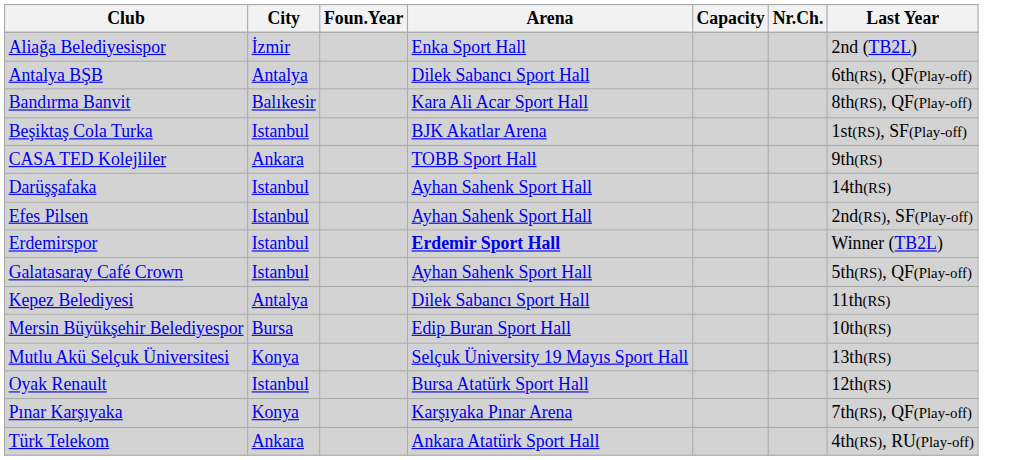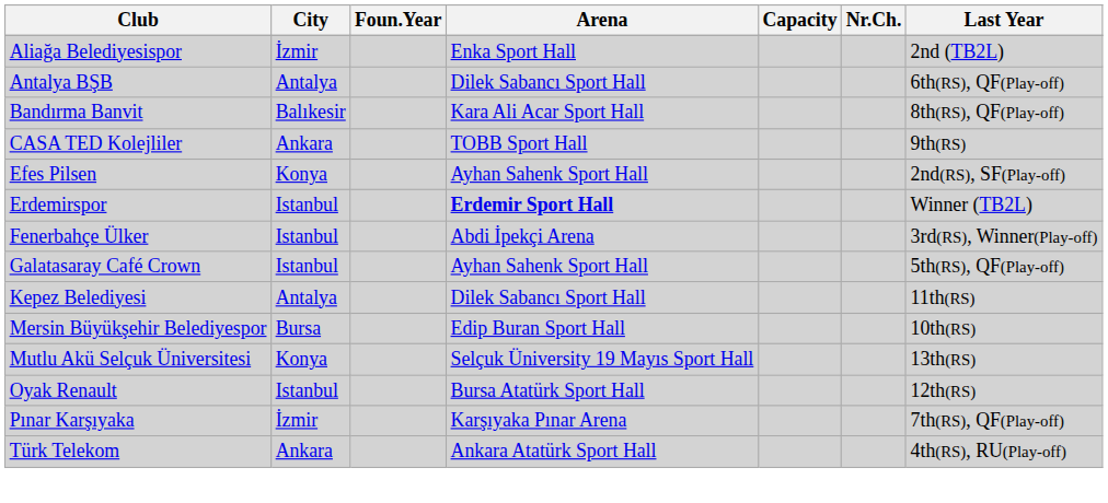- row: Beşiktaş Cola Turka | Istanbul | BJK Akatlar Arena | 1st(RS), SF(Play-off)
- row: Darüşşafaka | Istanbul | Ayhan Sahenk Sport Hall | 14th(RS)
Efes Pilsen | City: Istanbul -> Konya
+ row: Fenerbahçe Ülker | Istanbul | Abdi İpekçi Arena | 3rd(RS), Winner(Play-off)
Pınar Karşıyaka | City: Konya -> İzmir
